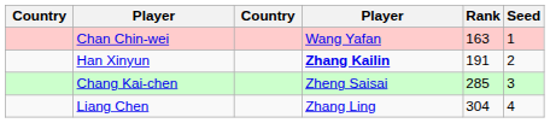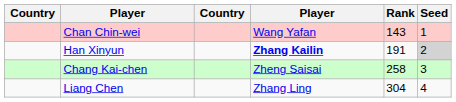Chan Chin-wei | Rank: 163 -> 143
Han Xinyun | Seed: no background -> lightgrey background
Chang Kai-chen | Rank: 285 -> 258
